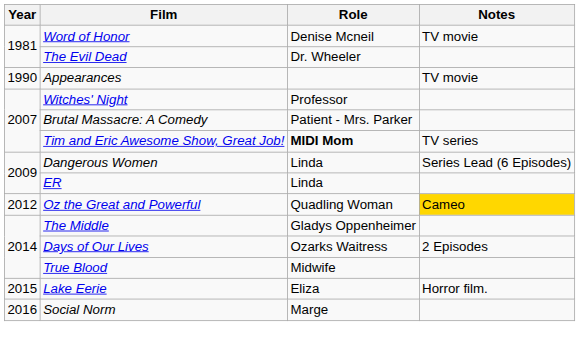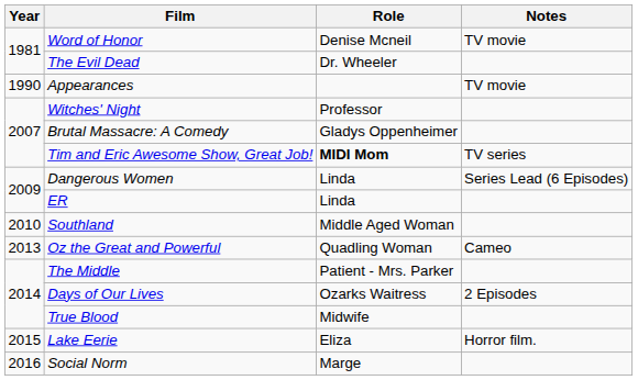Brutal Massacre: A Comedy | Role: Patient - Mrs. Parker -> Gladys Oppenheimer
+ row: 2010 | Southland | Middle Aged Woman
Oz the Great and Powerful | Year: 2012 -> 2013
Oz the Great and Powerful | Notes: gold background -> no background
The Middle | Role: Gladys Oppenheimer -> Patient - Mrs. Parker
